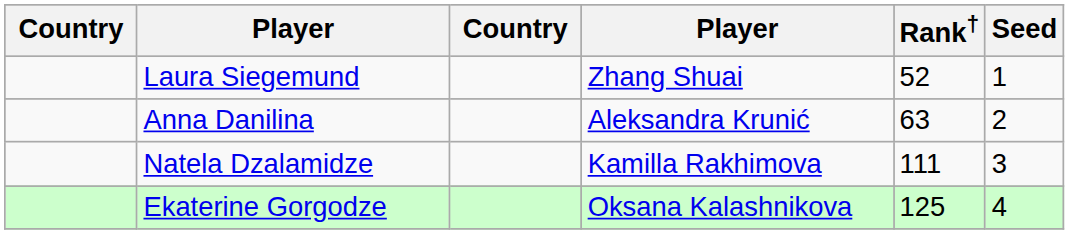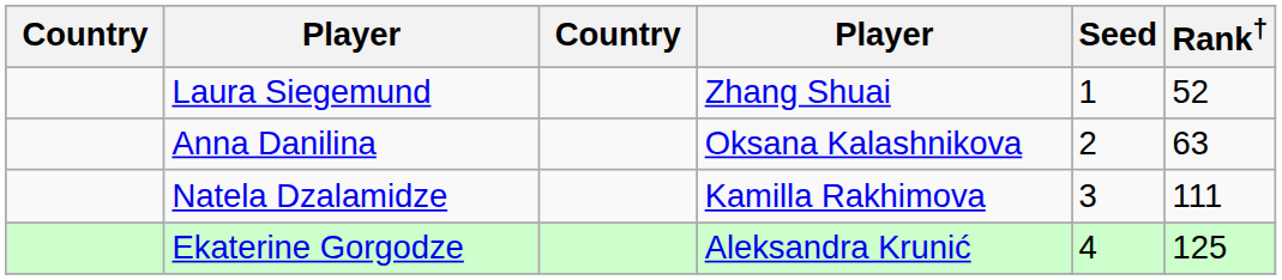columns swapped: Rank† <-> Seed
Anna Danilina | column 4: Aleksandra Krunić -> Oksana Kalashnikova
Ekaterine Gorgodze | column 4: Oksana Kalashnikova -> Aleksandra Krunić
